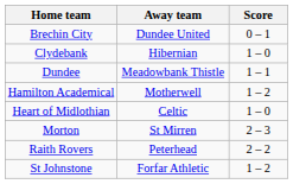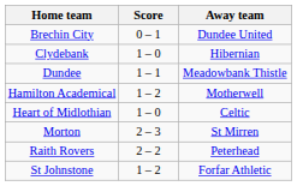columns swapped: Score <-> Away team
